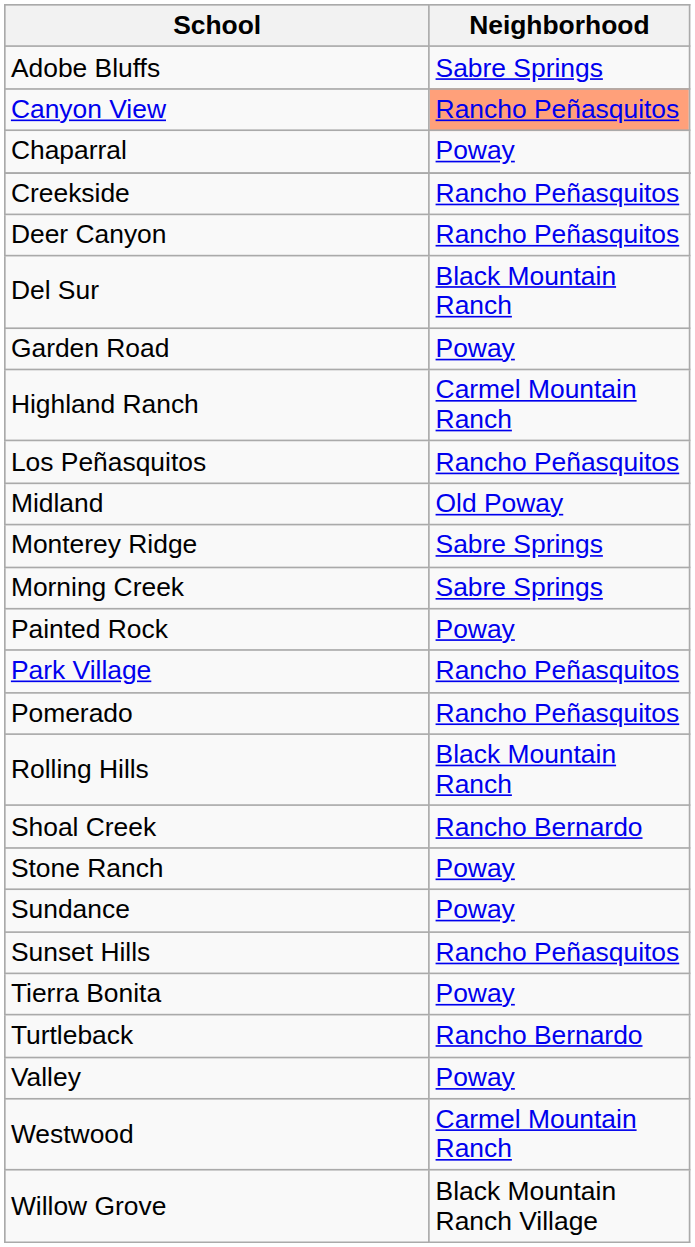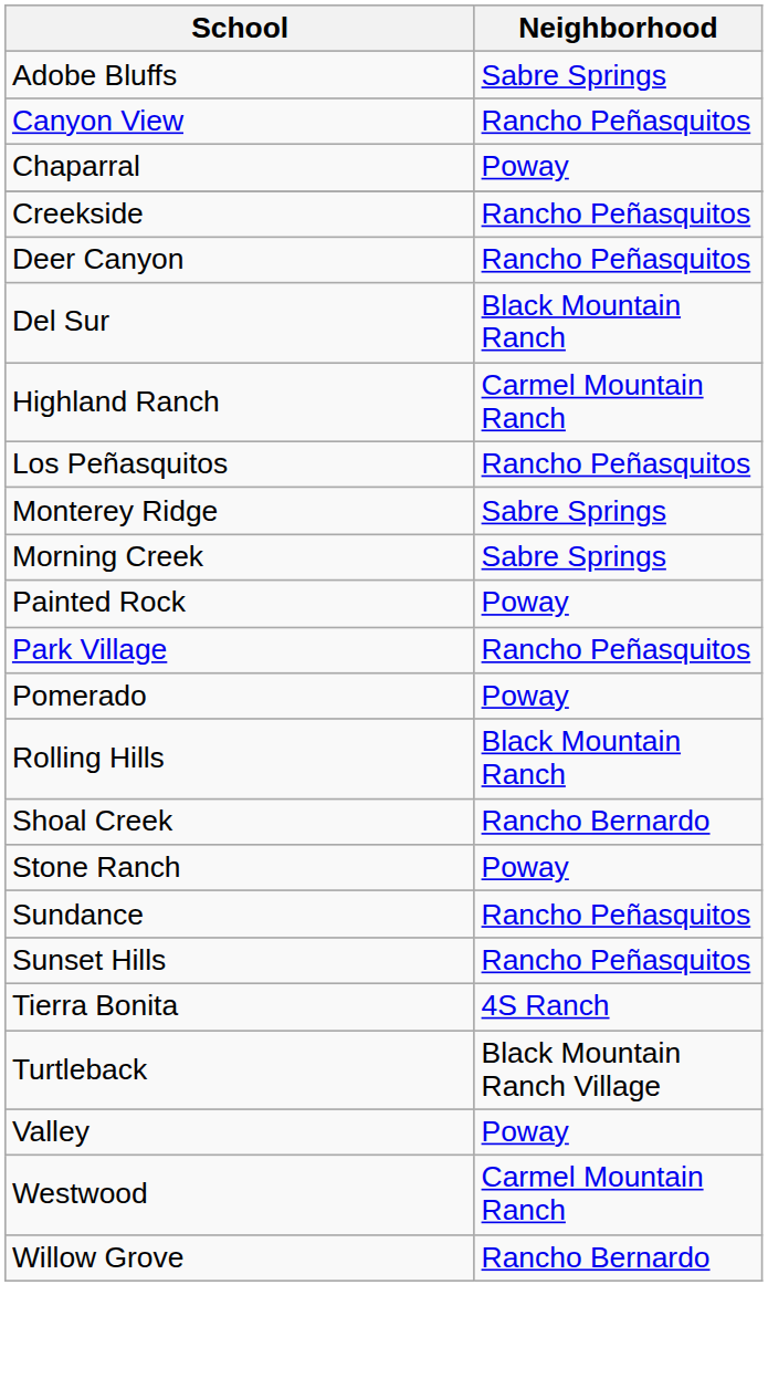Canyon View | Neighborhood: lightsalmon background -> no background
- row: Garden Road | Poway
- row: Midland | Old Poway
Pomerado | Neighborhood: Rancho Peñasquitos -> Poway
Sundance | Neighborhood: Poway -> Rancho Peñasquitos
Tierra Bonita | Neighborhood: Poway -> 4S Ranch
Turtleback | Neighborhood: Rancho Bernardo -> Black Mountain Ranch Village
Willow Grove | Neighborhood: Black Mountain Ranch Village -> Rancho Bernardo
